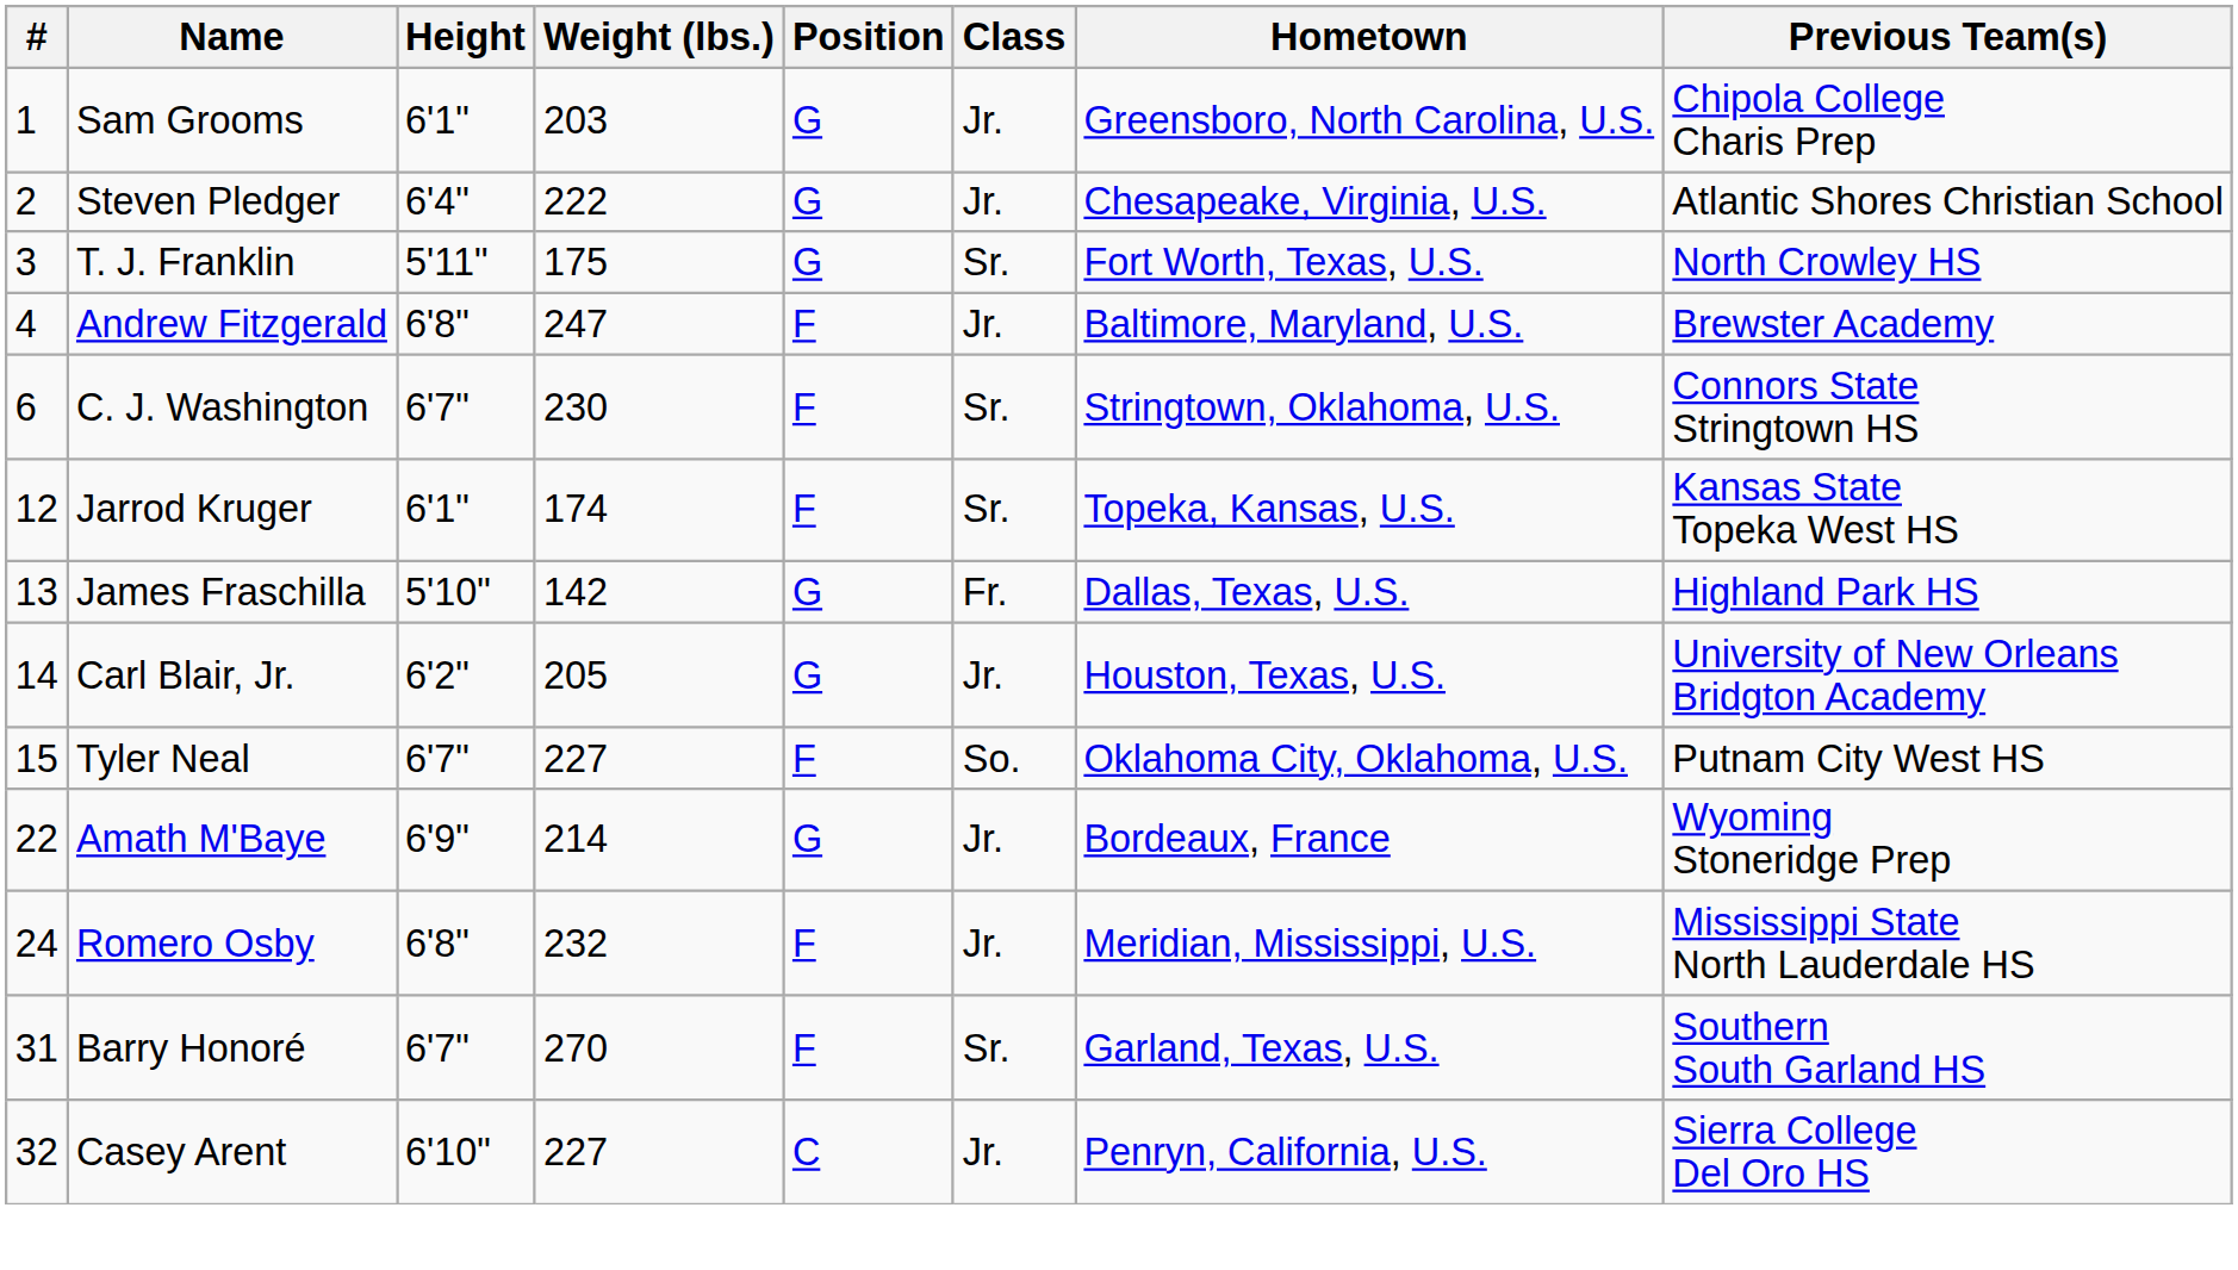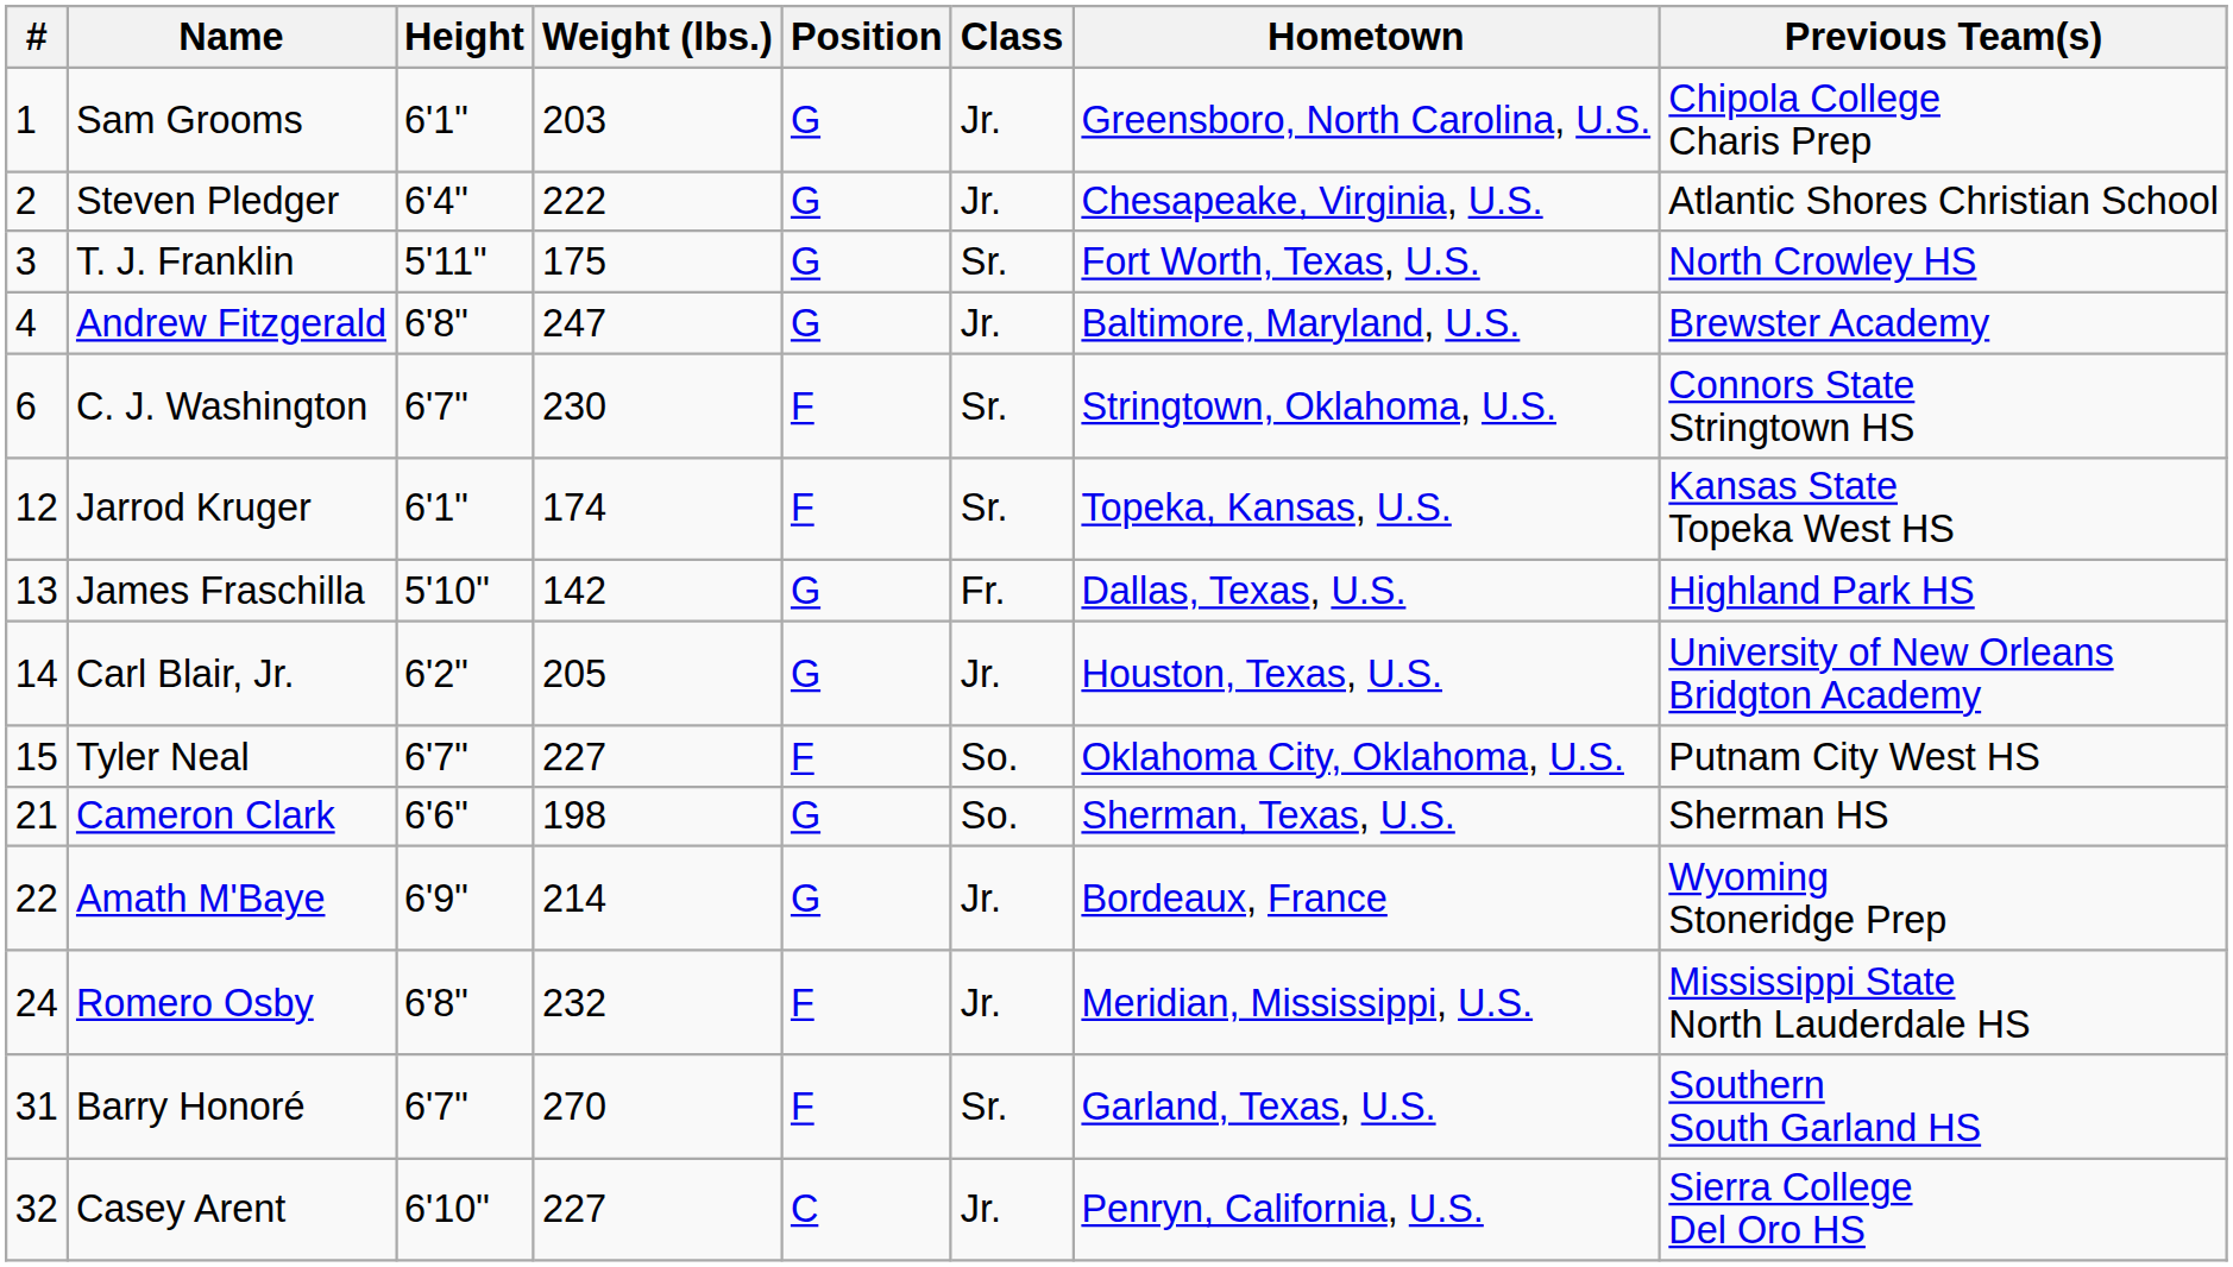Andrew Fitzgerald | Position: F -> G
+ row: 21 | Cameron Clark | 6'6" | 198 | G | So. | Sherman, Texas, U.S. | Sherman HS
